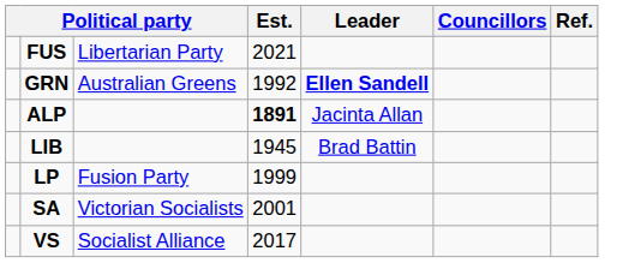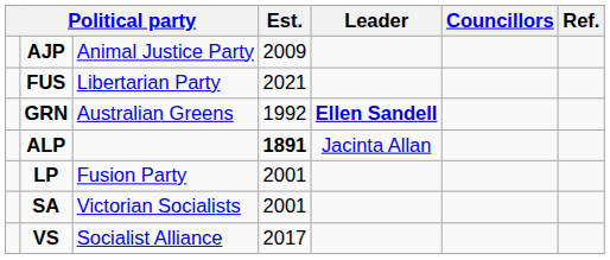+ row: AJP | Animal Justice Party | 2009
- row: LIB | 1945 | Brad Battin
LP | Est.: 1999 -> 2001
